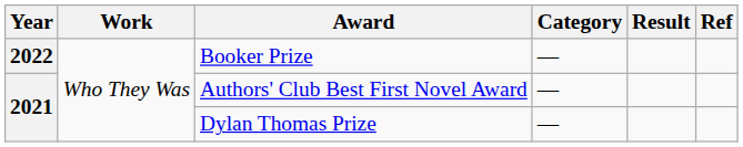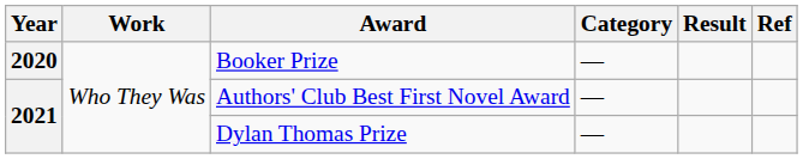Booker Prize | Year: 2022 -> 2020
